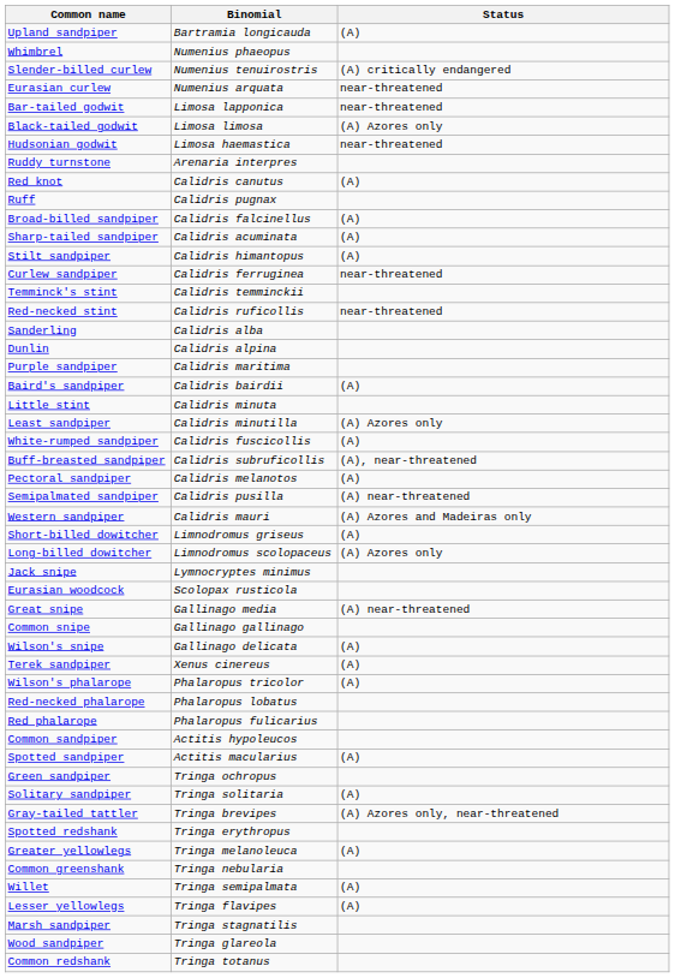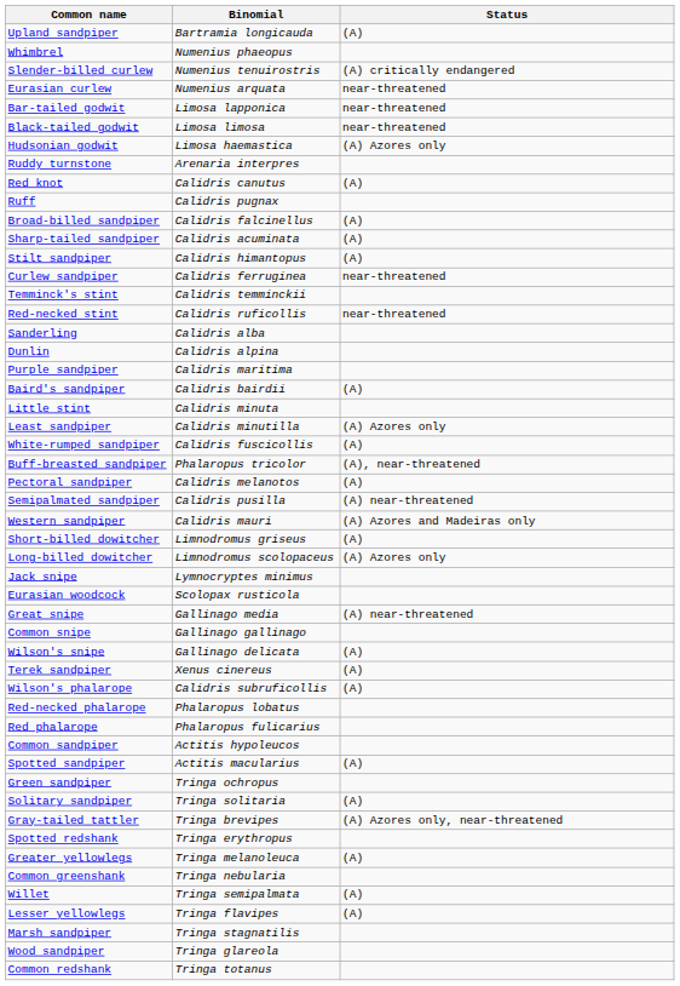Black-tailed godwit | Status: (A) Azores only -> near-threatened
Hudsonian godwit | Status: near-threatened -> (A) Azores only
Buff-breasted sandpiper | Binomial: Calidris subruficollis -> Phalaropus tricolor
Wilson's phalarope | Binomial: Phalaropus tricolor -> Calidris subruficollis
